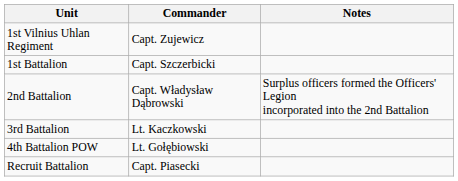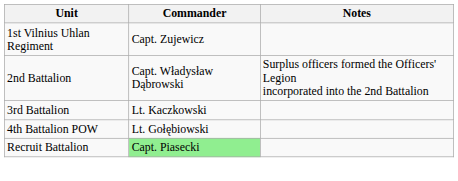- row: 1st Battalion | Capt. Szczerbicki
Recruit Battalion | Commander: no background -> lightgreen background
